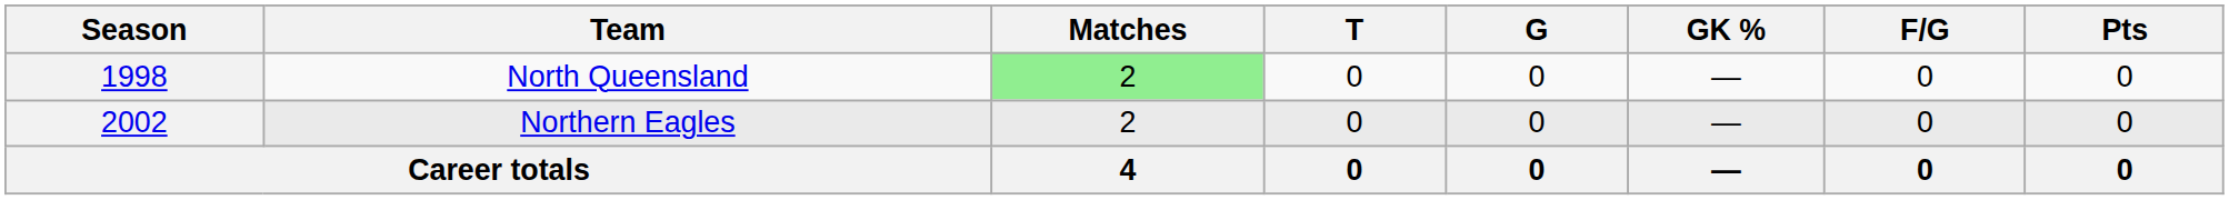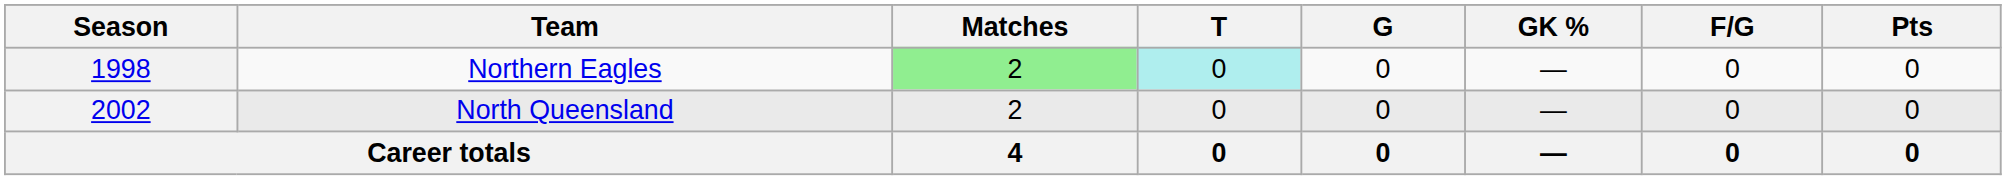1998 | Team: North Queensland -> Northern Eagles
1998 | T: no background -> paleturquoise background
2002 | Team: Northern Eagles -> North Queensland
